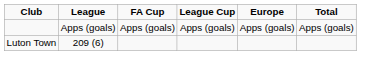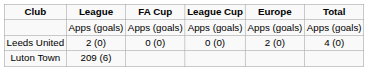+ row: Leeds United | 2 (0) | 0 (0) | 0 (0) | 2 (0) | 4 (0)
